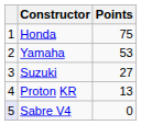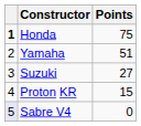Honda | column 1: normal -> bold
Yamaha | Points: 53 -> 51
Proton KR | Points: 13 -> 15
